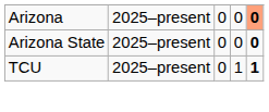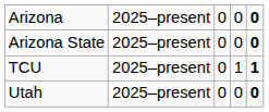Arizona | column 5: lightsalmon background -> no background
+ row: Utah | 2025–present | 0 | 0 | 0
